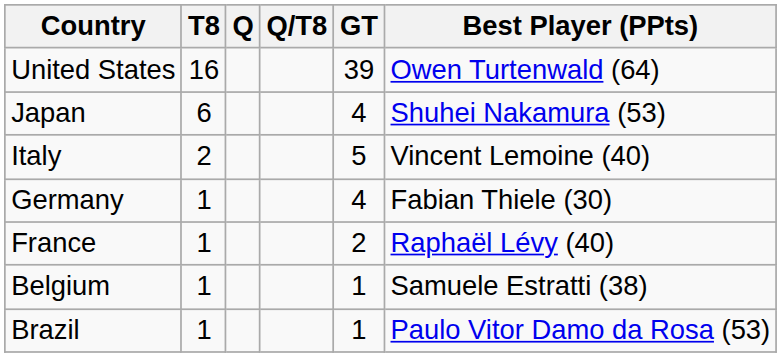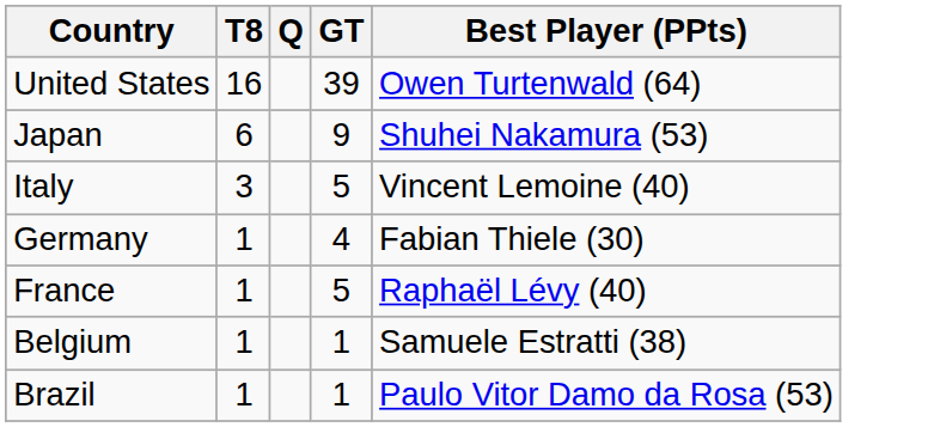- column: Q/T8
Japan | GT: 4 -> 9
Italy | T8: 2 -> 3
France | GT: 2 -> 5
